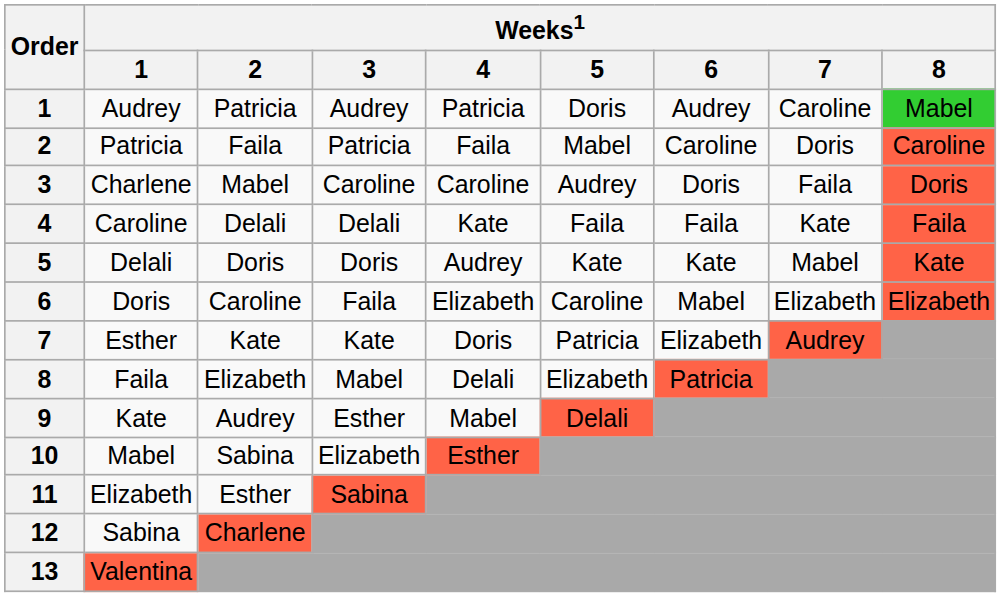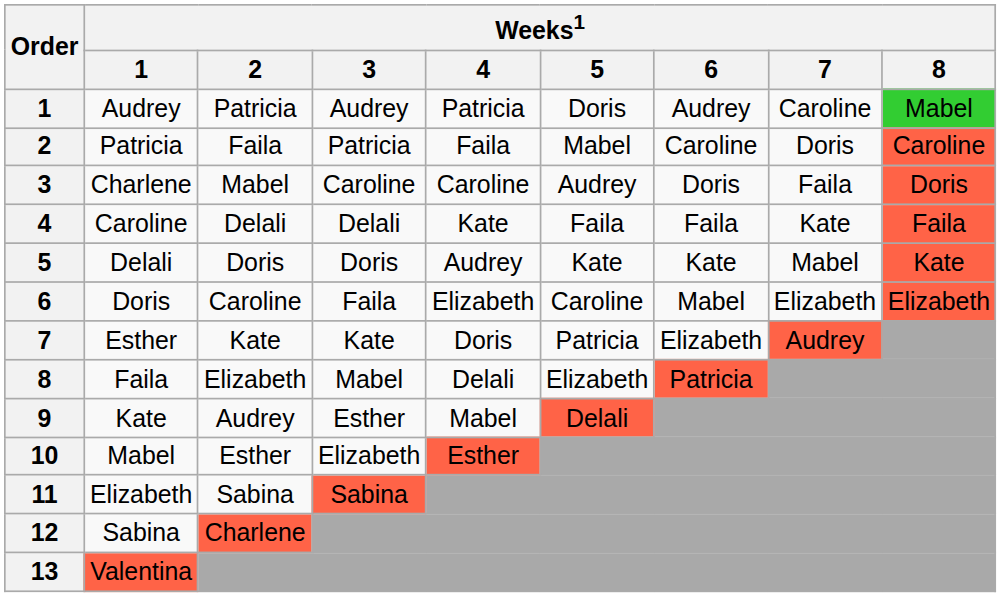10 | Weeks1 / 2: Sabina -> Esther
11 | Weeks1 / 2: Esther -> Sabina
